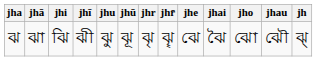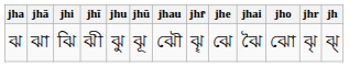columns swapped: jhr <-> jhau
